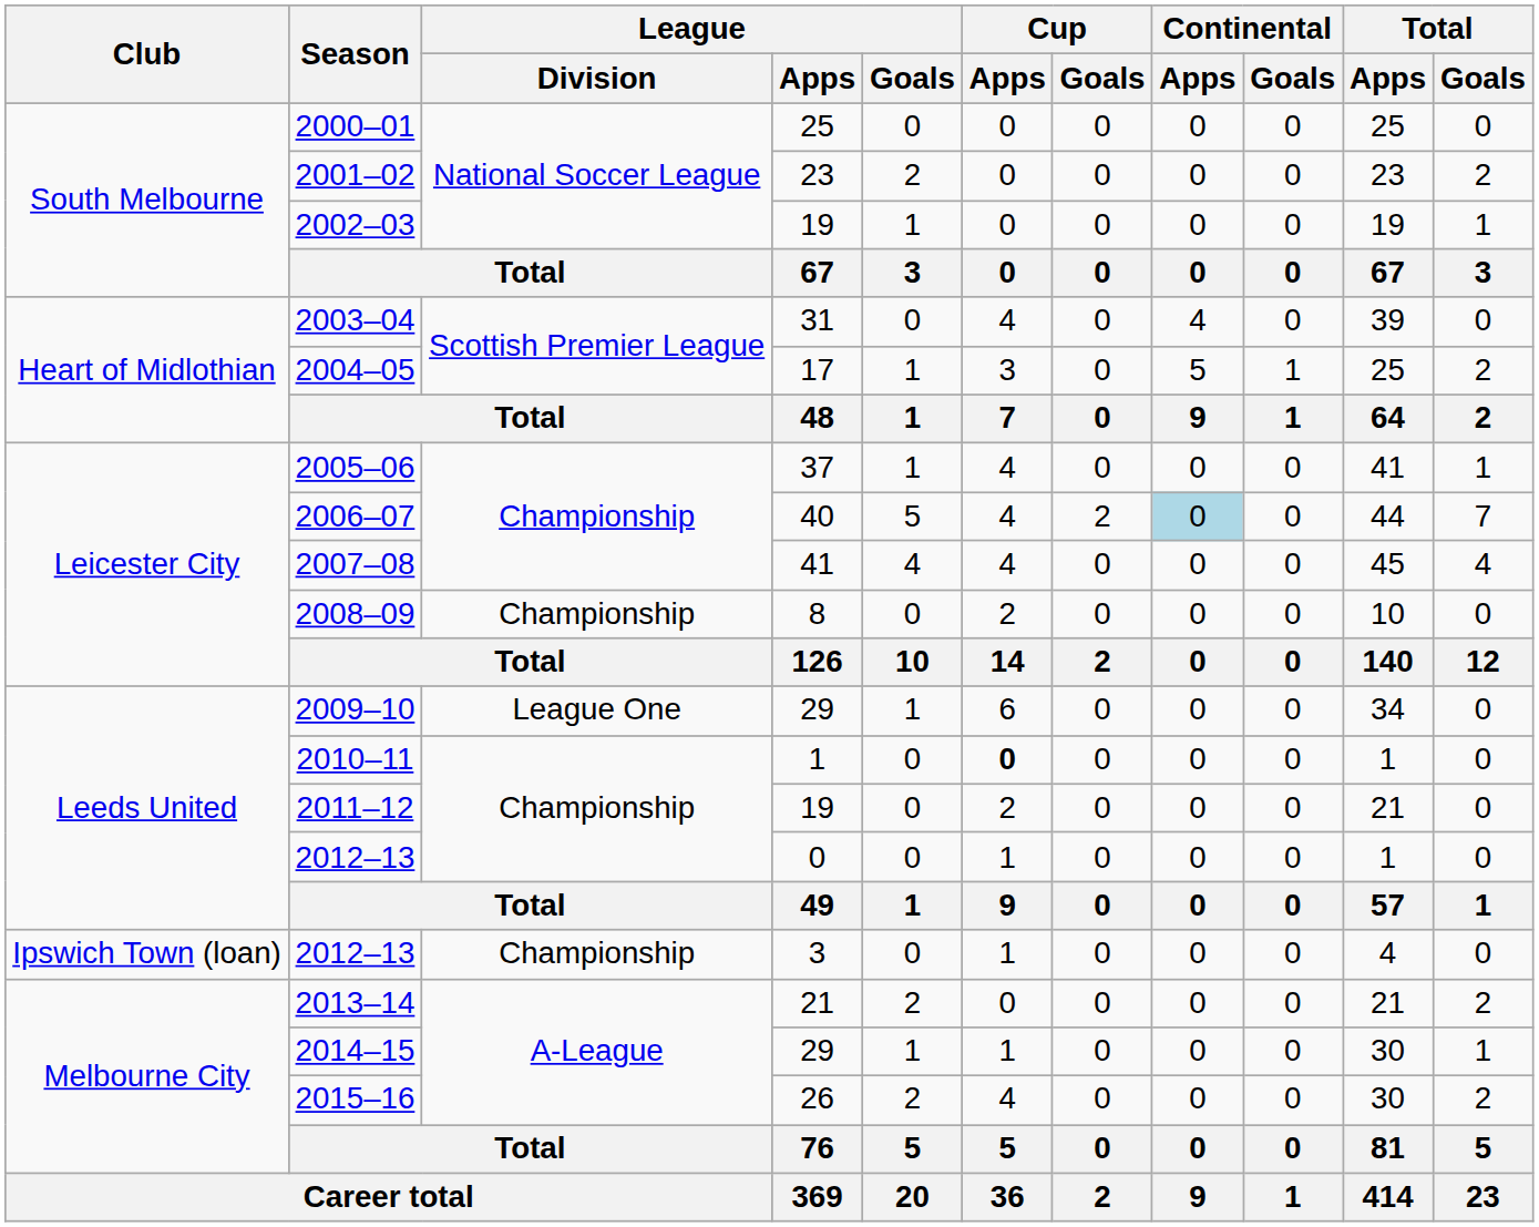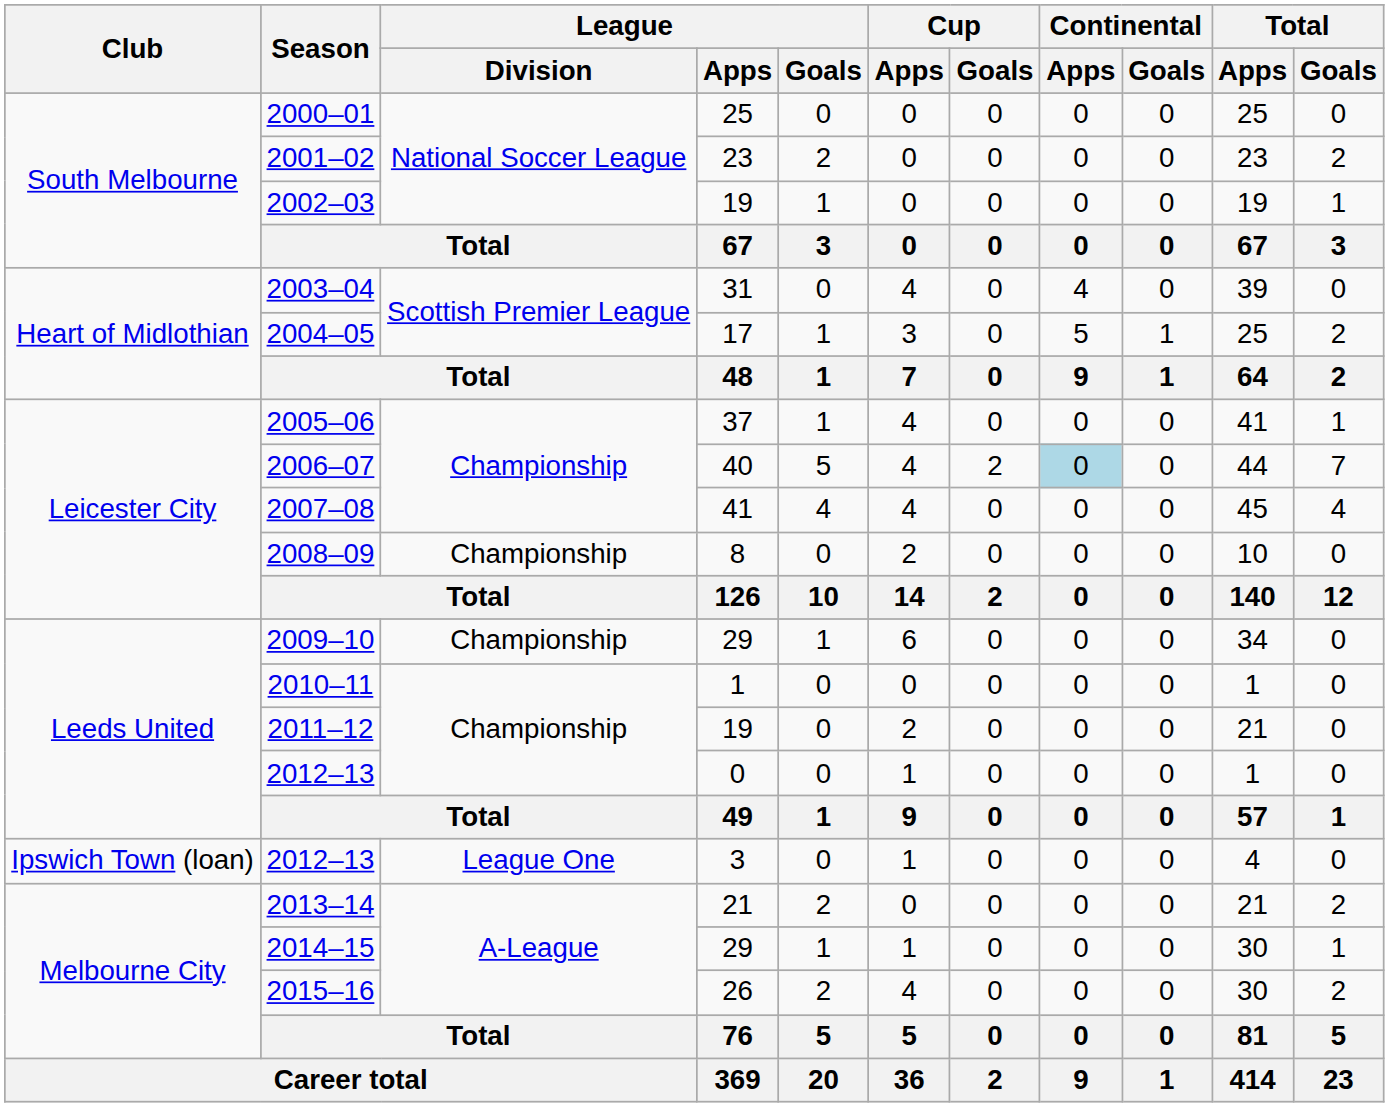2009–10 | League / Division: League One -> Championship
2010–11 | Cup / Apps: bold -> normal
2012–13 / 3 | League / Division: Championship -> League One
